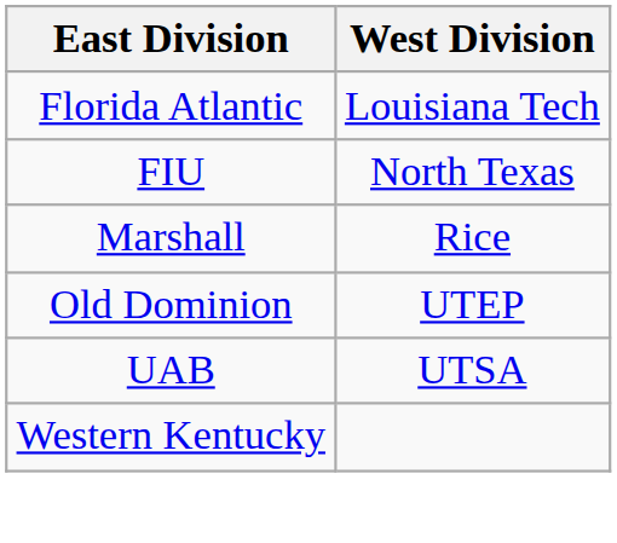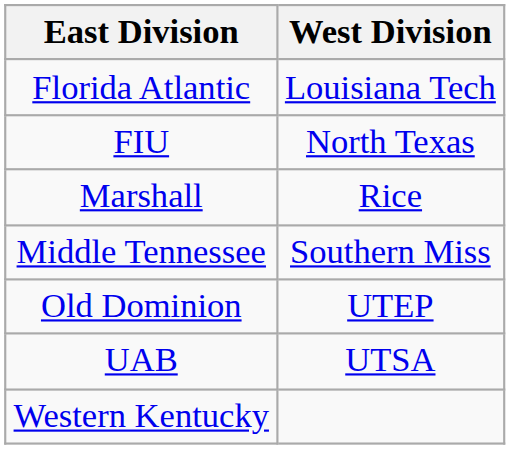+ row: Middle Tennessee | Southern Miss
